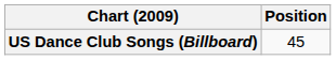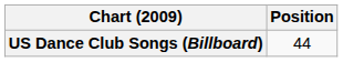US Dance Club Songs (Billboard) | Position: 45 -> 44
